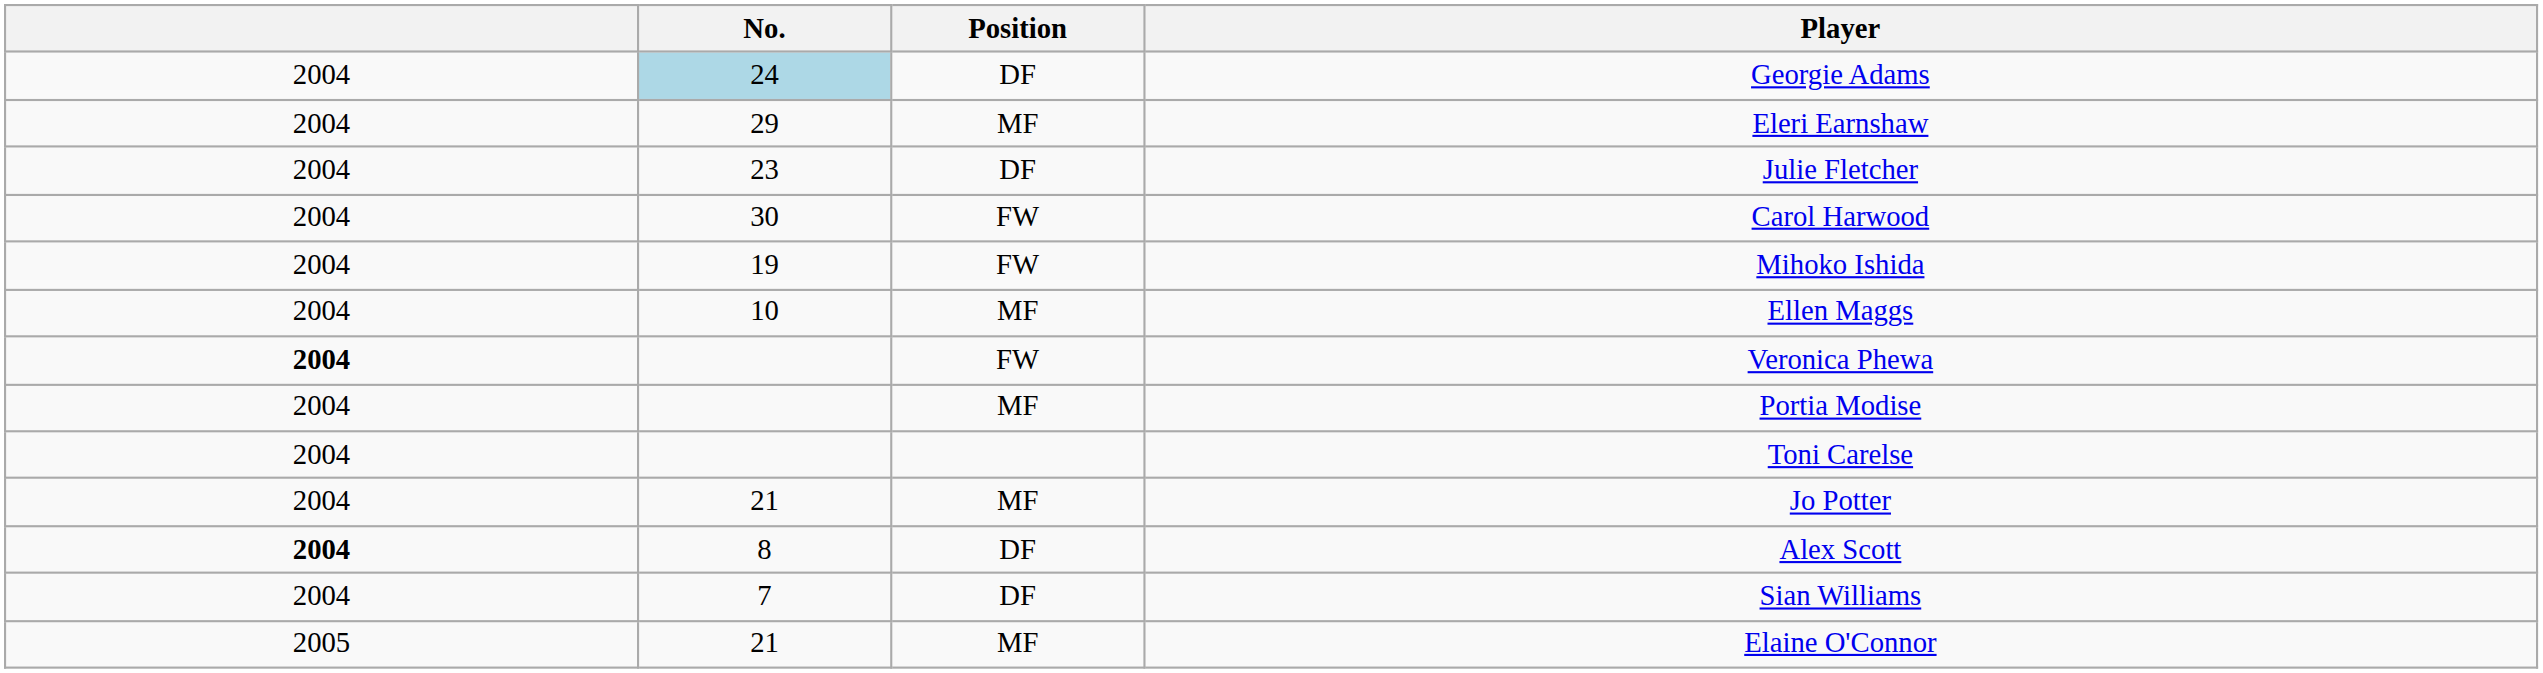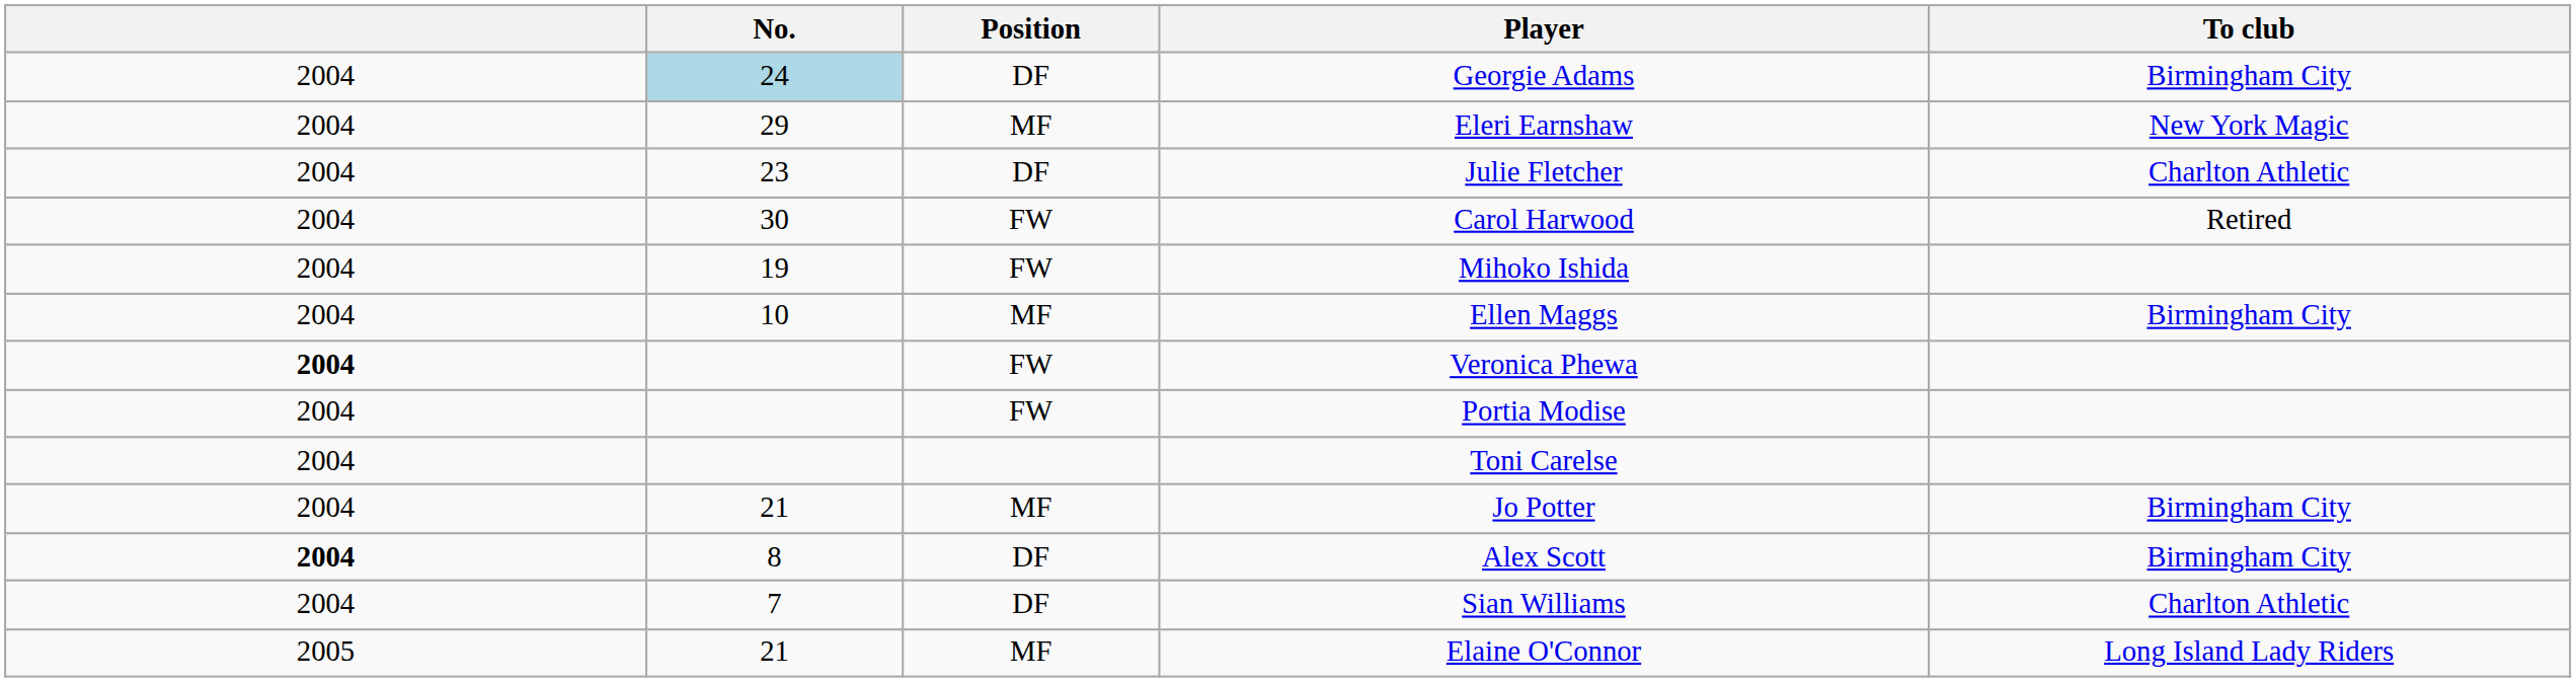+ column: To club | Birmingham City | New York Magic | Charlton Athletic | Retired | Birmingham City | Birmingham City | Birmingham City | Charlton Athletic | Long Island Lady Riders
Portia Modise | Position: MF -> FW
